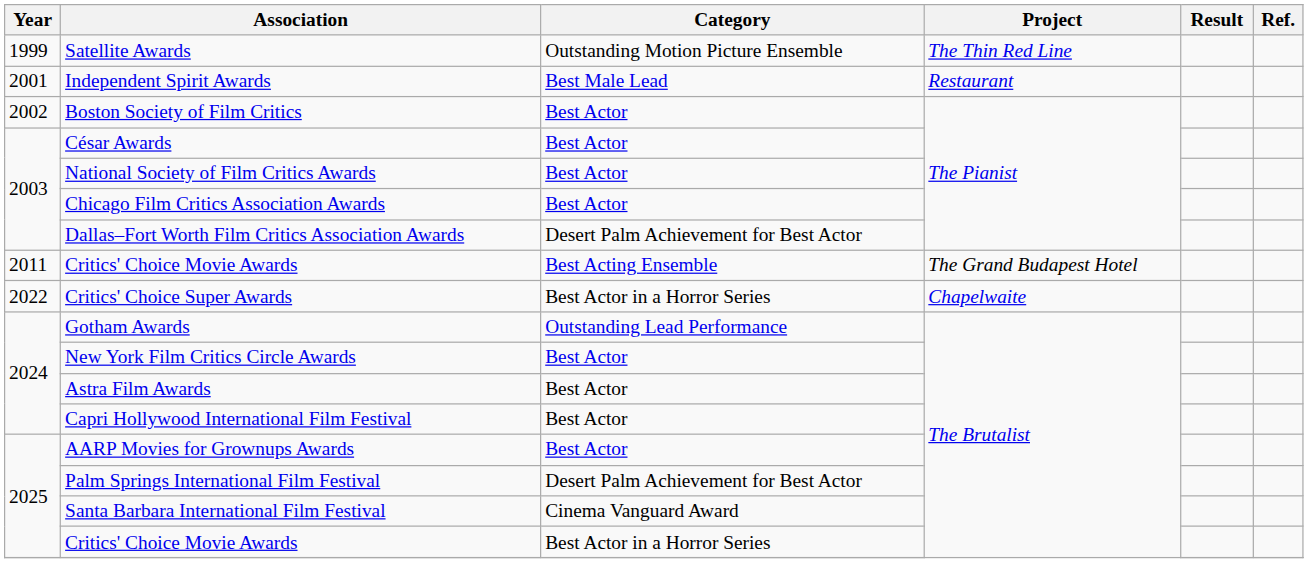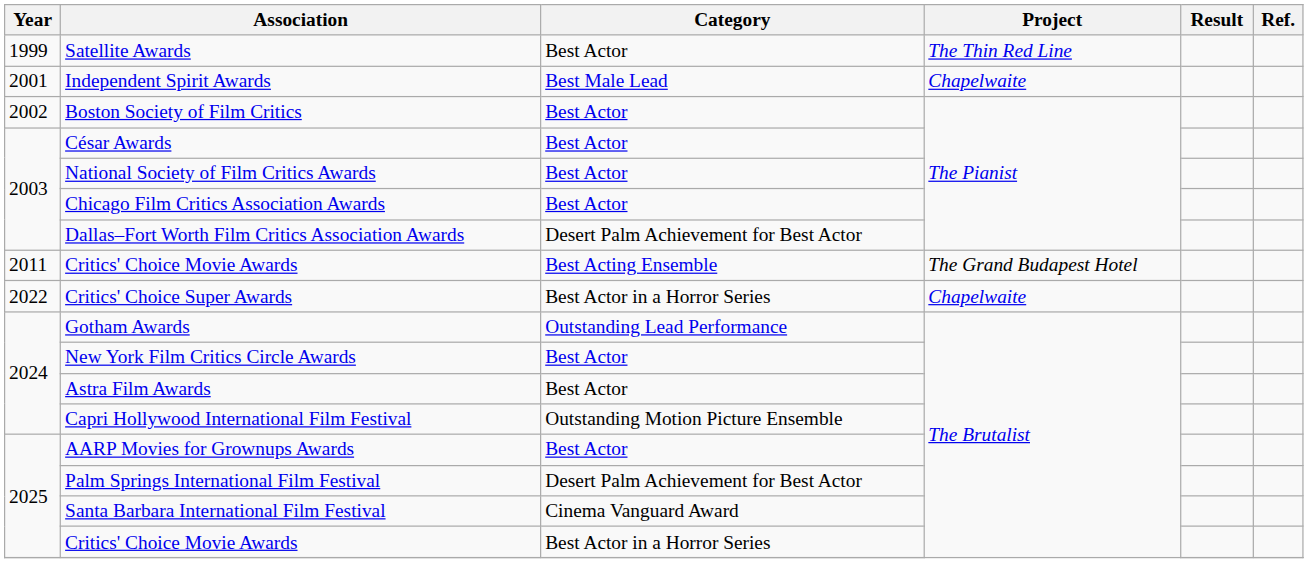Satellite Awards | Category: Outstanding Motion Picture Ensemble -> Best Actor
Independent Spirit Awards | Project: Restaurant -> Chapelwaite
Capri Hollywood International Film Festival | Category: Best Actor -> Outstanding Motion Picture Ensemble
